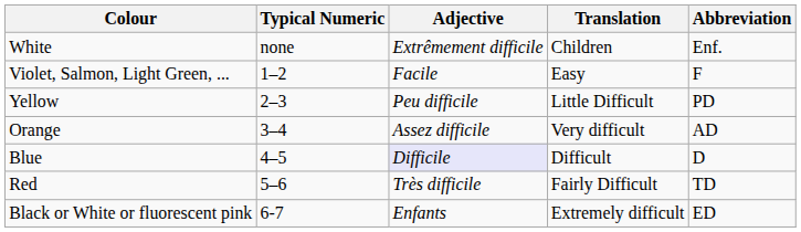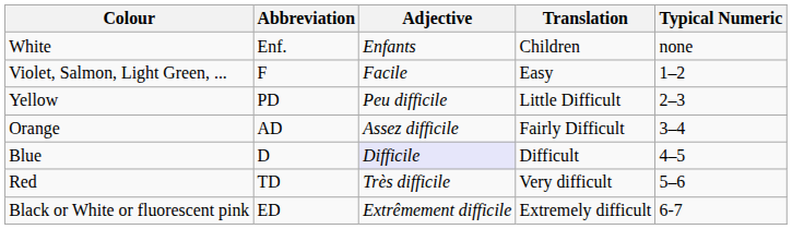columns swapped: Abbreviation <-> Typical Numeric
White | Adjective: Extrêmement difficile -> Enfants
Orange | Translation: Very difficult -> Fairly Difficult
Red | Translation: Fairly Difficult -> Very difficult
Black or White or fluorescent pink | Adjective: Enfants -> Extrêmement difficile
